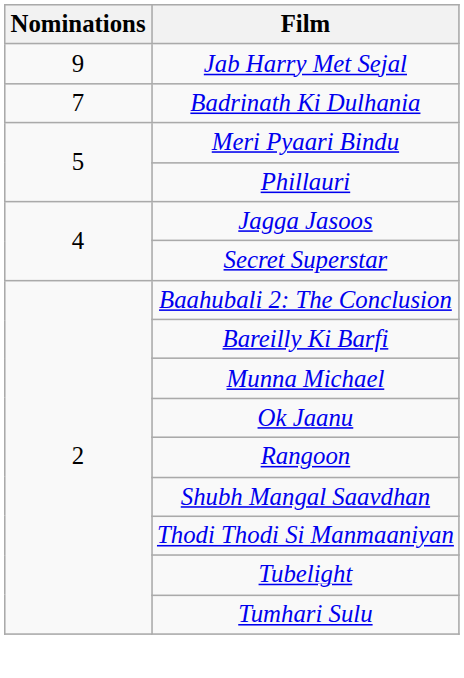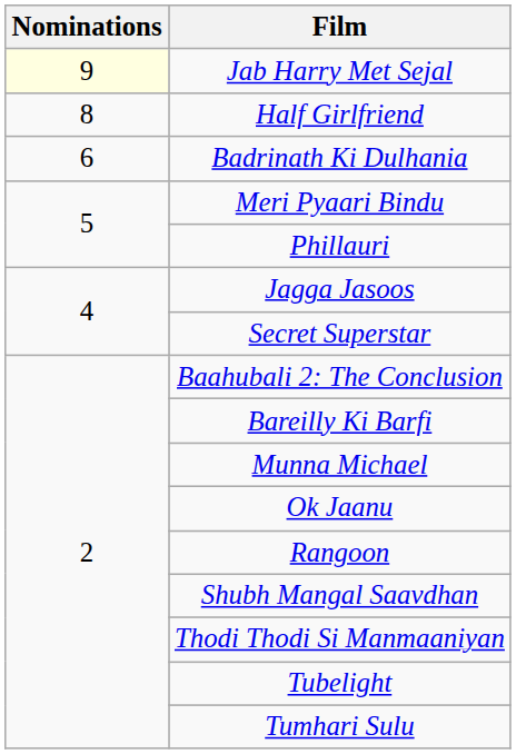Jab Harry Met Sejal | Nominations: no background -> lightyellow background
+ row: 8 | Half Girlfriend
Badrinath Ki Dulhania | Nominations: 7 -> 6
